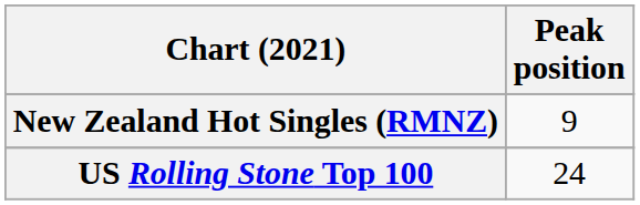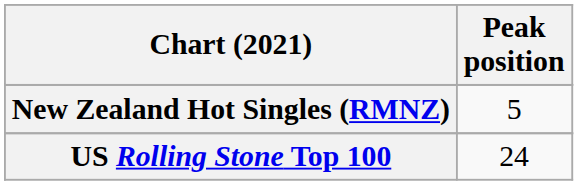New Zealand Hot Singles (RMNZ) | Peak position: 9 -> 5
